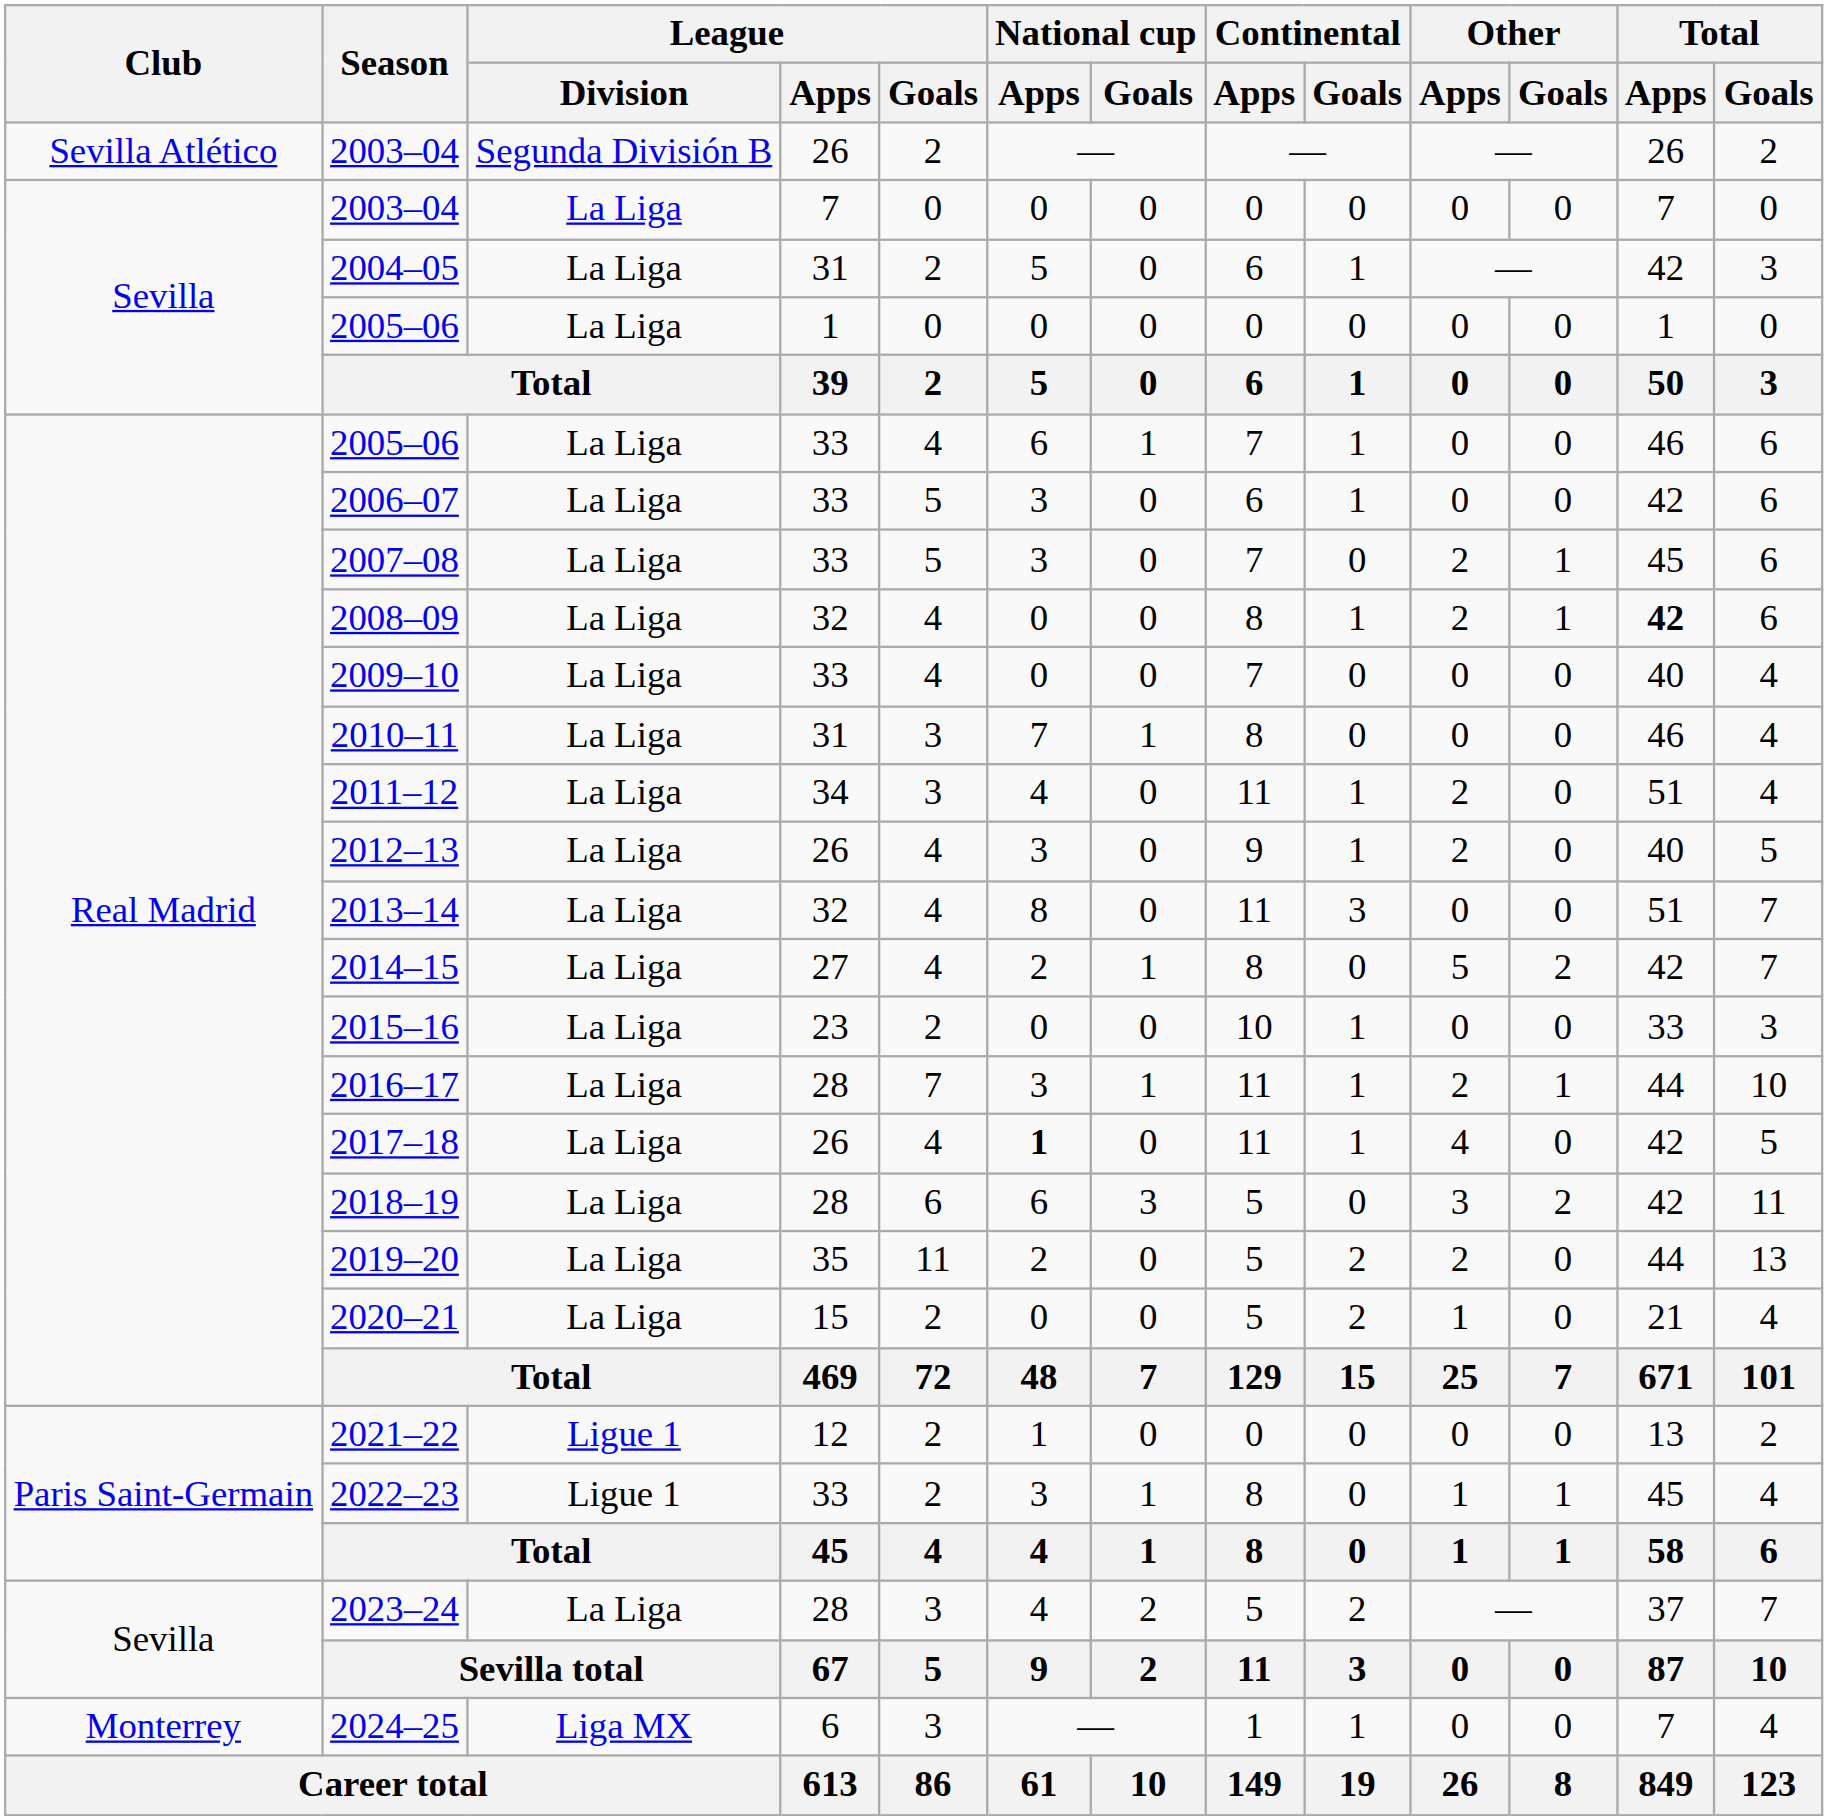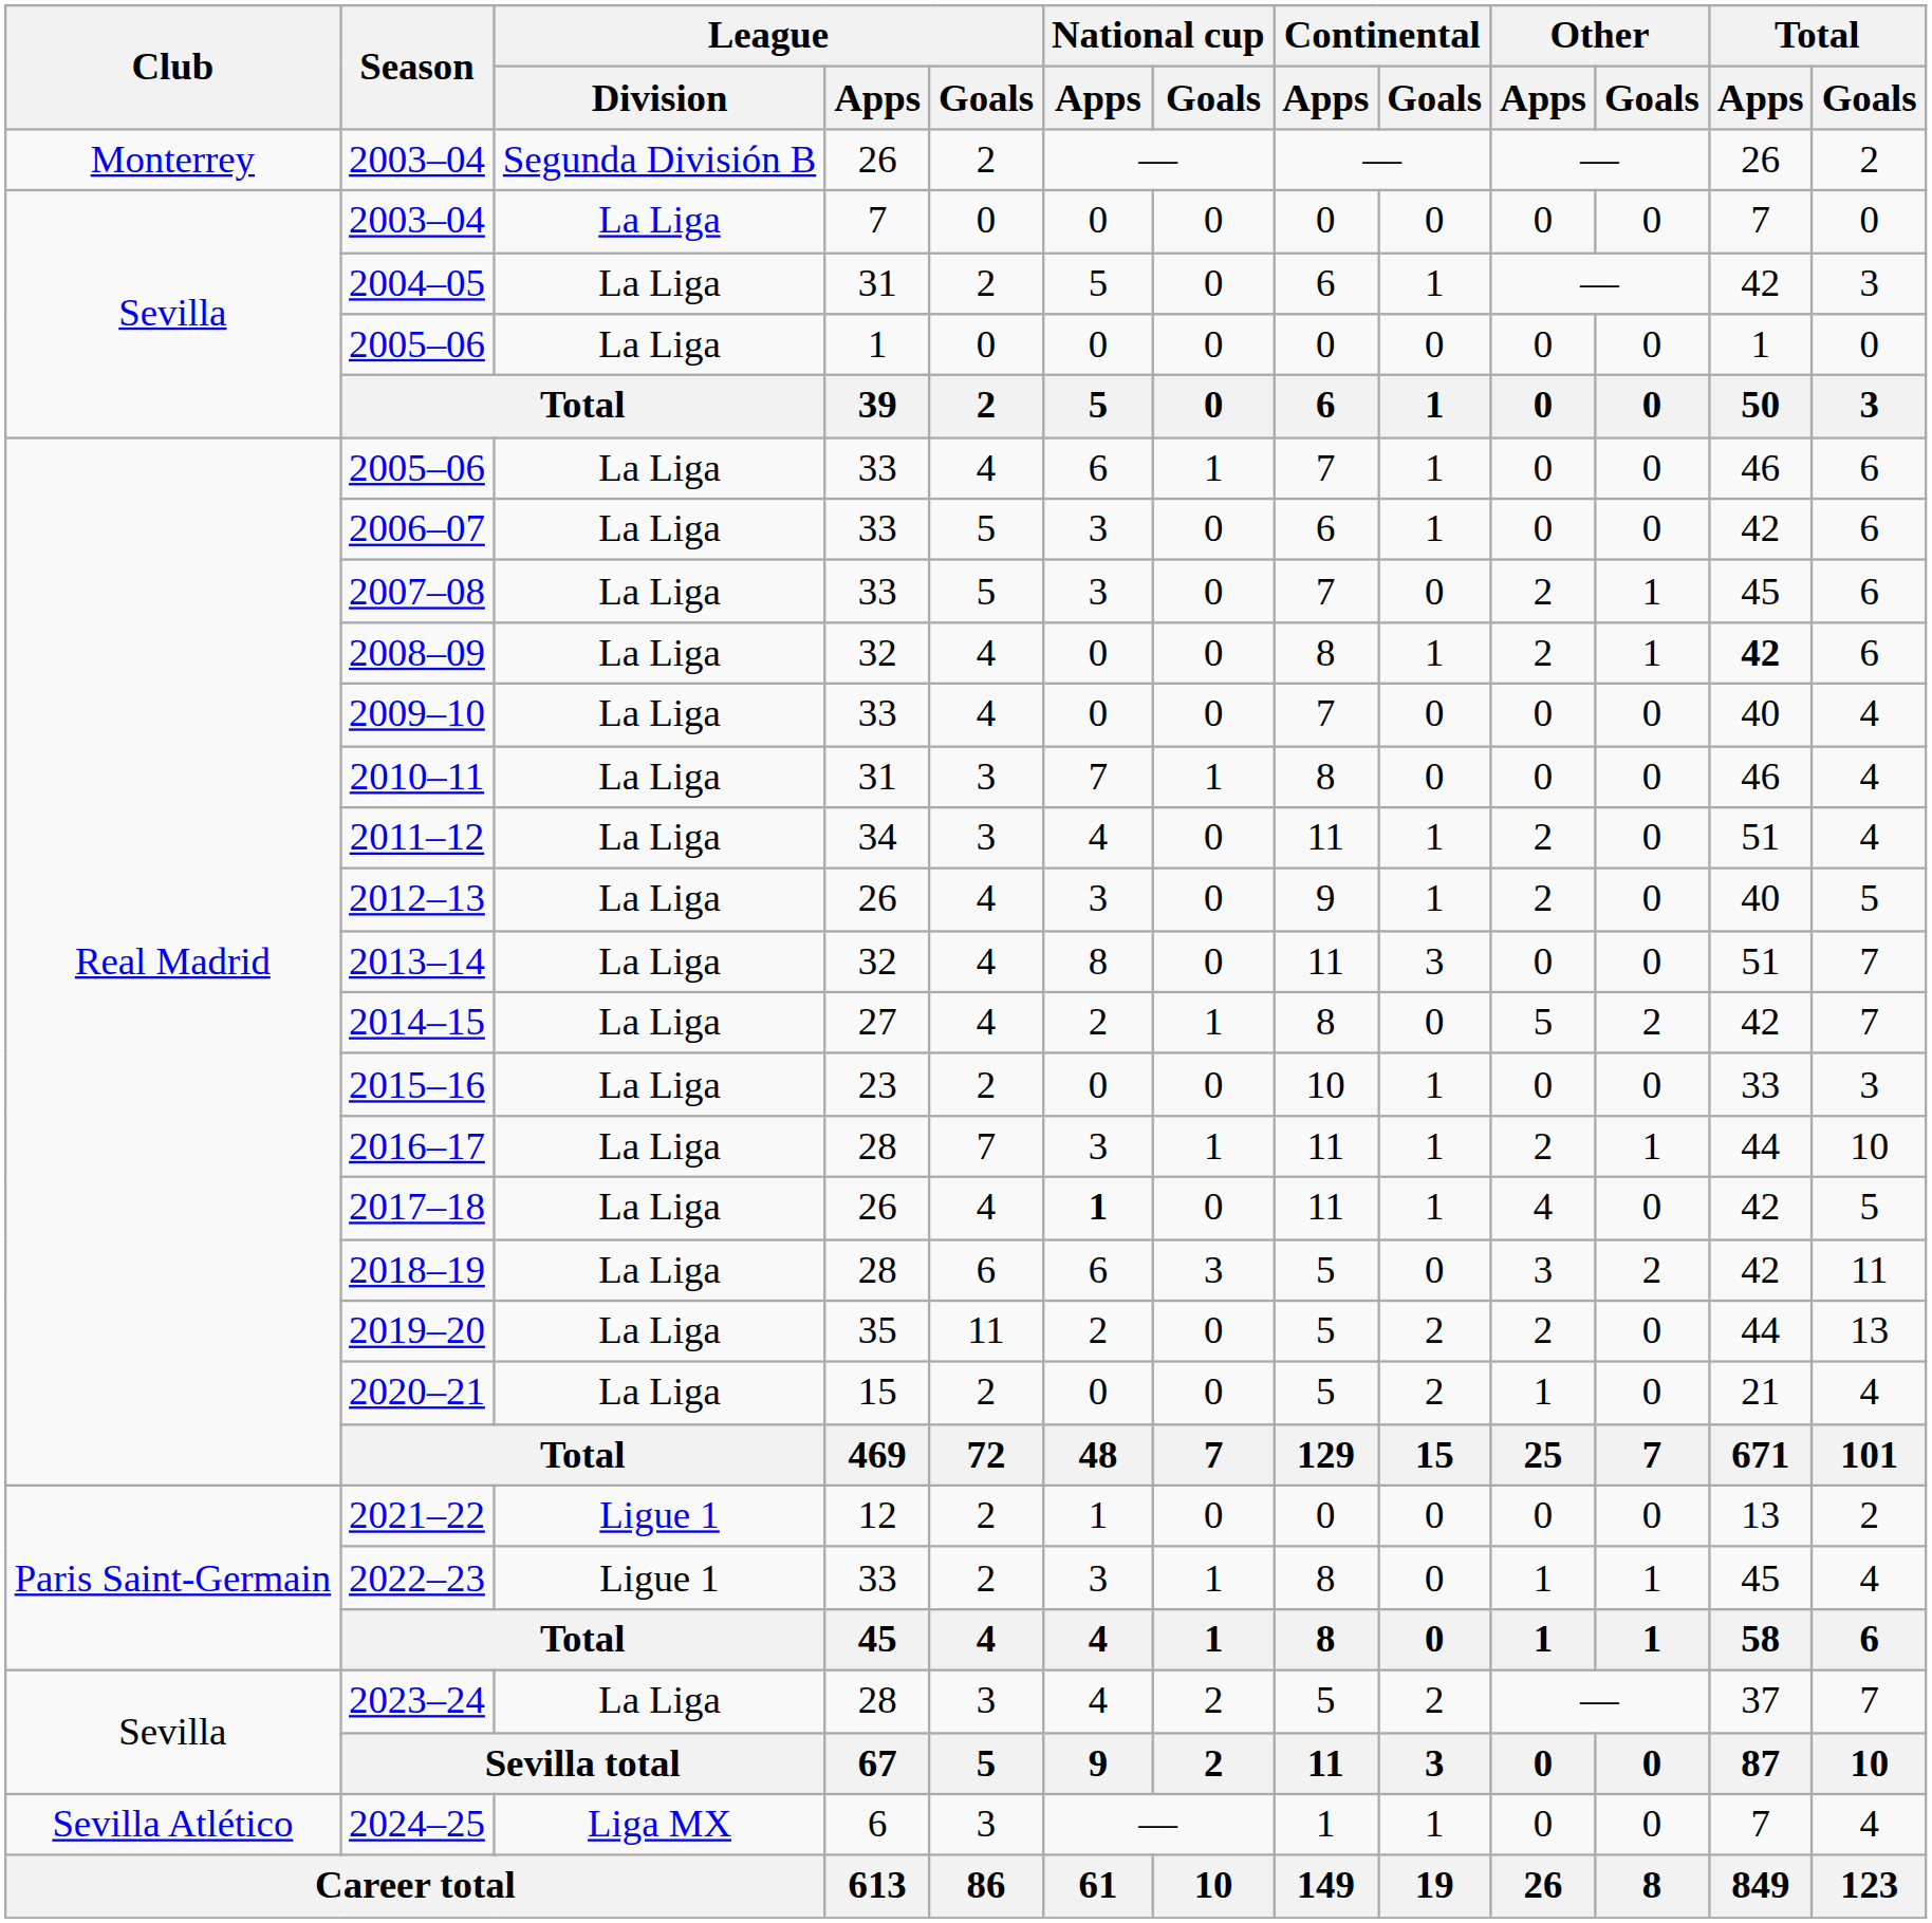2003–04 / 26 | Club: Sevilla Atlético -> Monterrey
2024–25 | Club: Monterrey -> Sevilla Atlético
